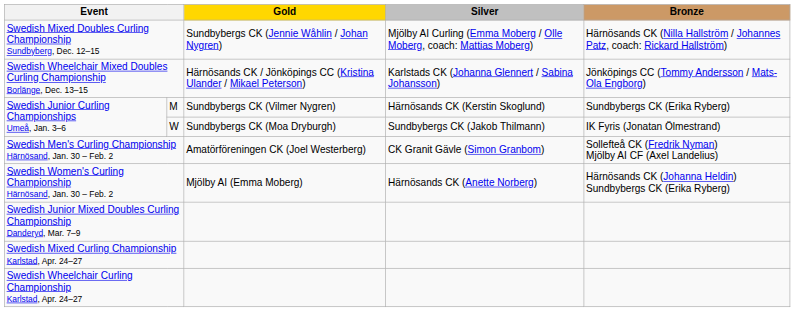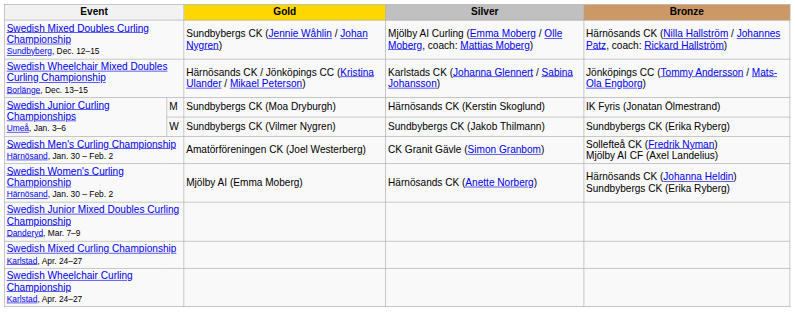M | Gold: Sundbybergs CK (Vilmer Nygren) -> Sundbybergs CK (Moa Dryburgh)
M | Bronze: Sundbybergs CK (Erika Ryberg) -> IK Fyris (Jonatan Ölmestrand)
W | Gold: Sundbybergs CK (Moa Dryburgh) -> Sundbybergs CK (Vilmer Nygren)
W | Bronze: IK Fyris (Jonatan Ölmestrand) -> Sundbybergs CK (Erika Ryberg)
